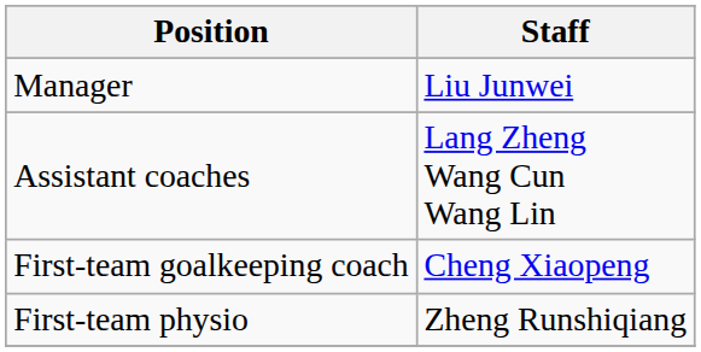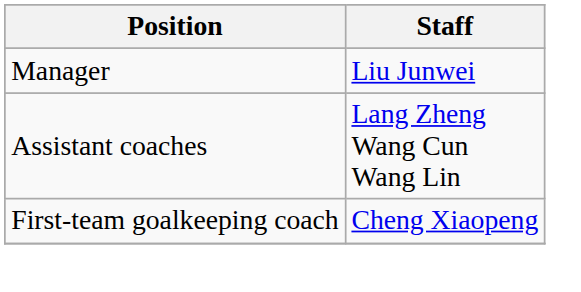- row: First-team physio | Zheng Runshiqiang
